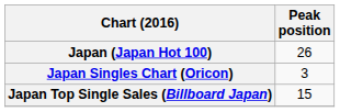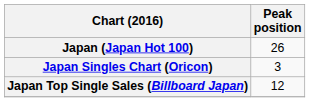Japan Top Single Sales (Billboard Japan) | Peak position: 15 -> 12
